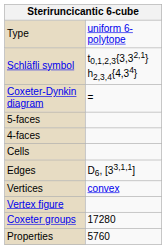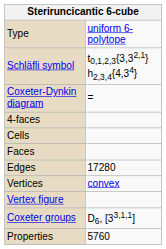- row: 5-faces
+ row: Faces
Edges | column 2: D6, [33,1,1] -> 17280
Coxeter groups | column 2: 17280 -> D6, [33,1,1]
